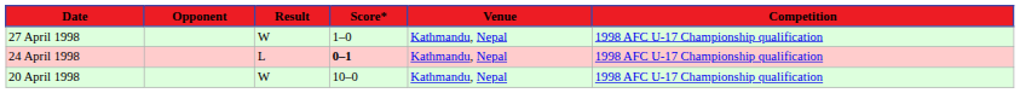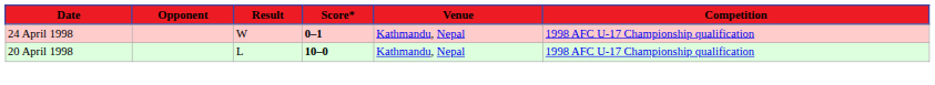- row: 27 April 1998 | W | 1–0 | Kathmandu, Nepal | 1998 AFC U-17 Championship qualification
24 April 1998 | Result: L -> W
20 April 1998 | Result: W -> L
20 April 1998 | Score*: normal -> bold
